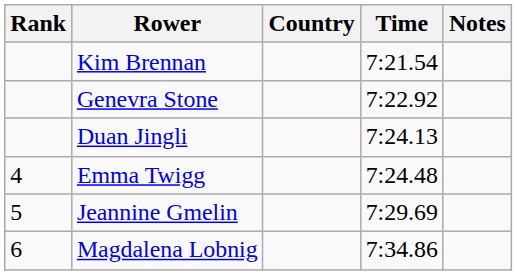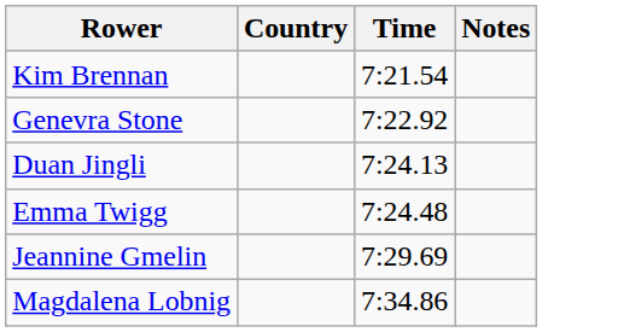- column: Rank | 4 | 5 | 6
